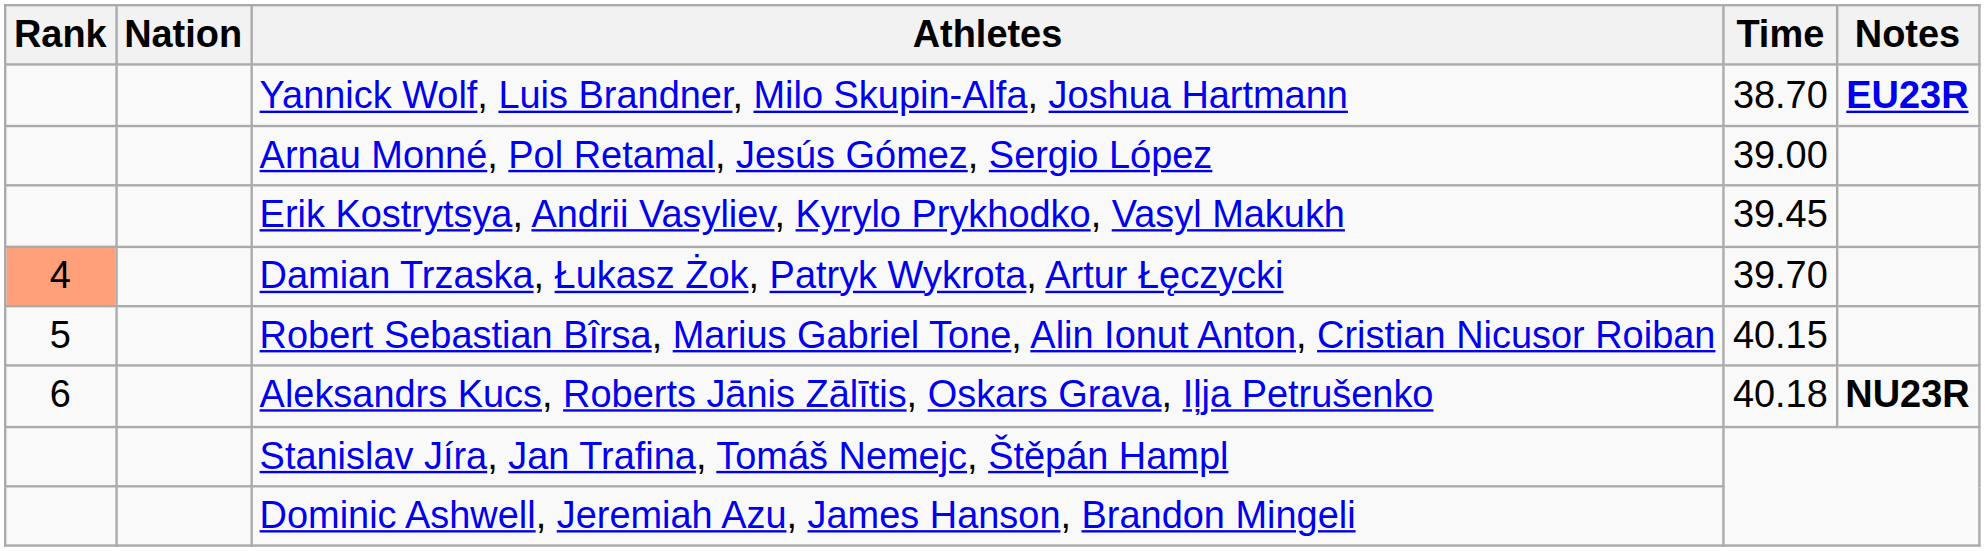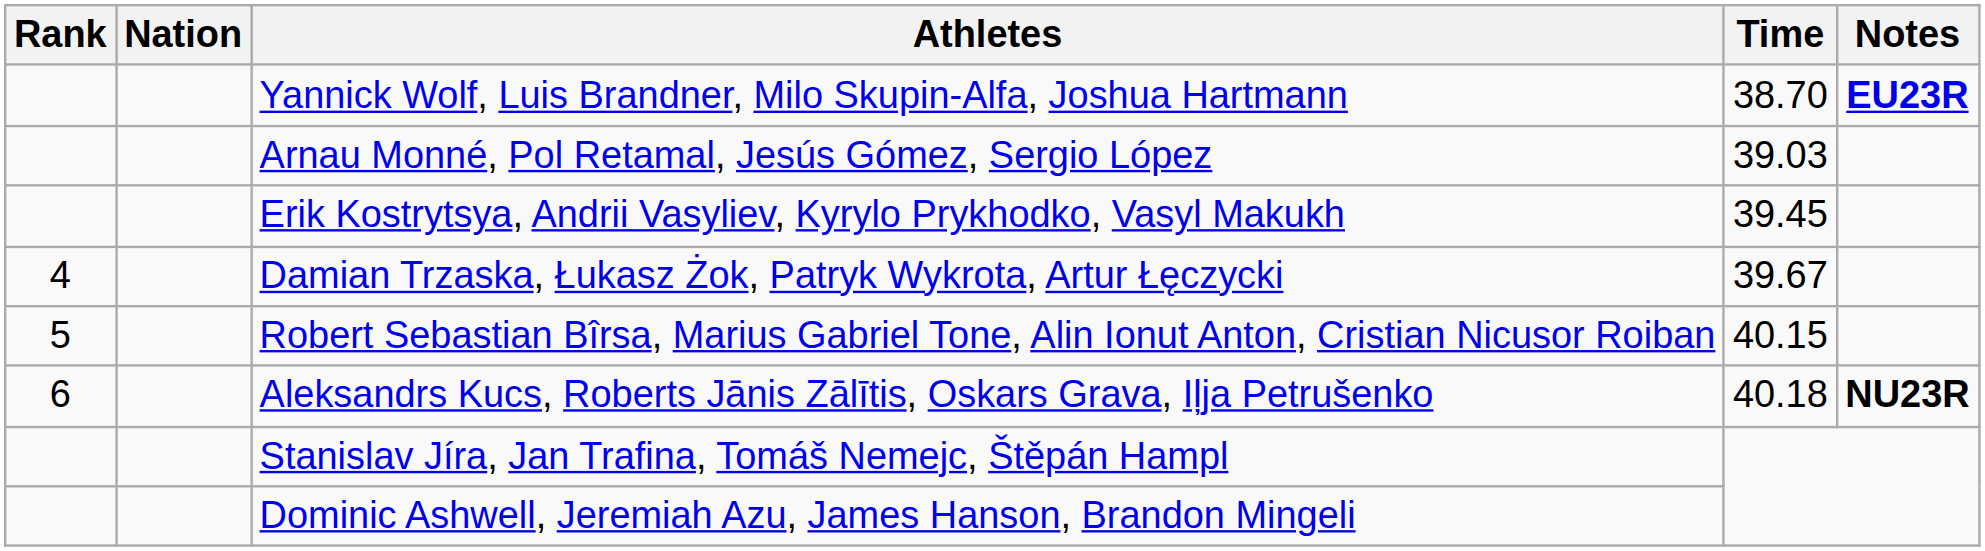Arnau Monné, Pol Retamal, Jesús Gómez, Sergio López | Time: 39.00 -> 39.03
Damian Trzaska, Łukasz Żok, Patryk Wykrota, Artur Łęczycki | Rank: lightsalmon background -> no background
Damian Trzaska, Łukasz Żok, Patryk Wykrota, Artur Łęczycki | Time: 39.70 -> 39.67
